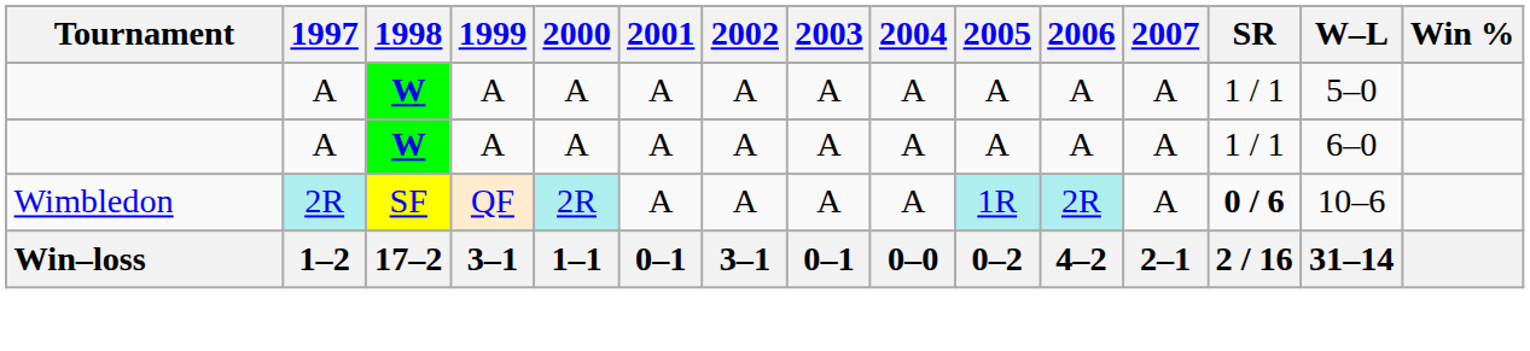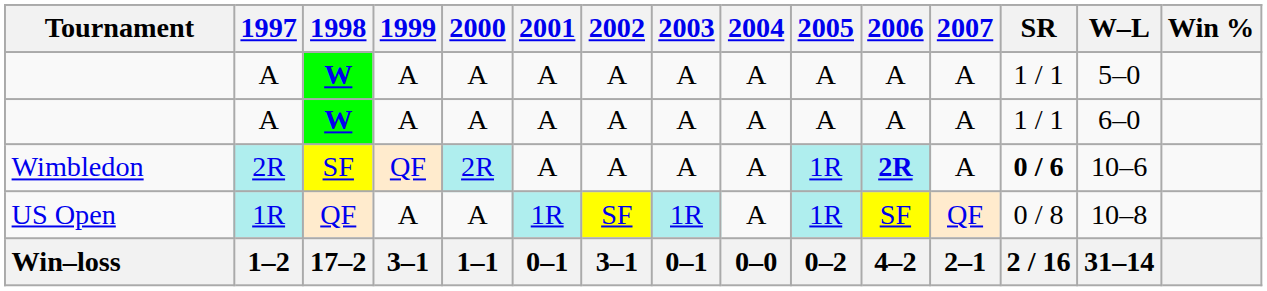Wimbledon | 2006: normal -> bold
+ row: US Open | 1R | QF | A | A | 1R | SF | 1R | A | 1R | SF | QF | 0 / 8 | 10–8
